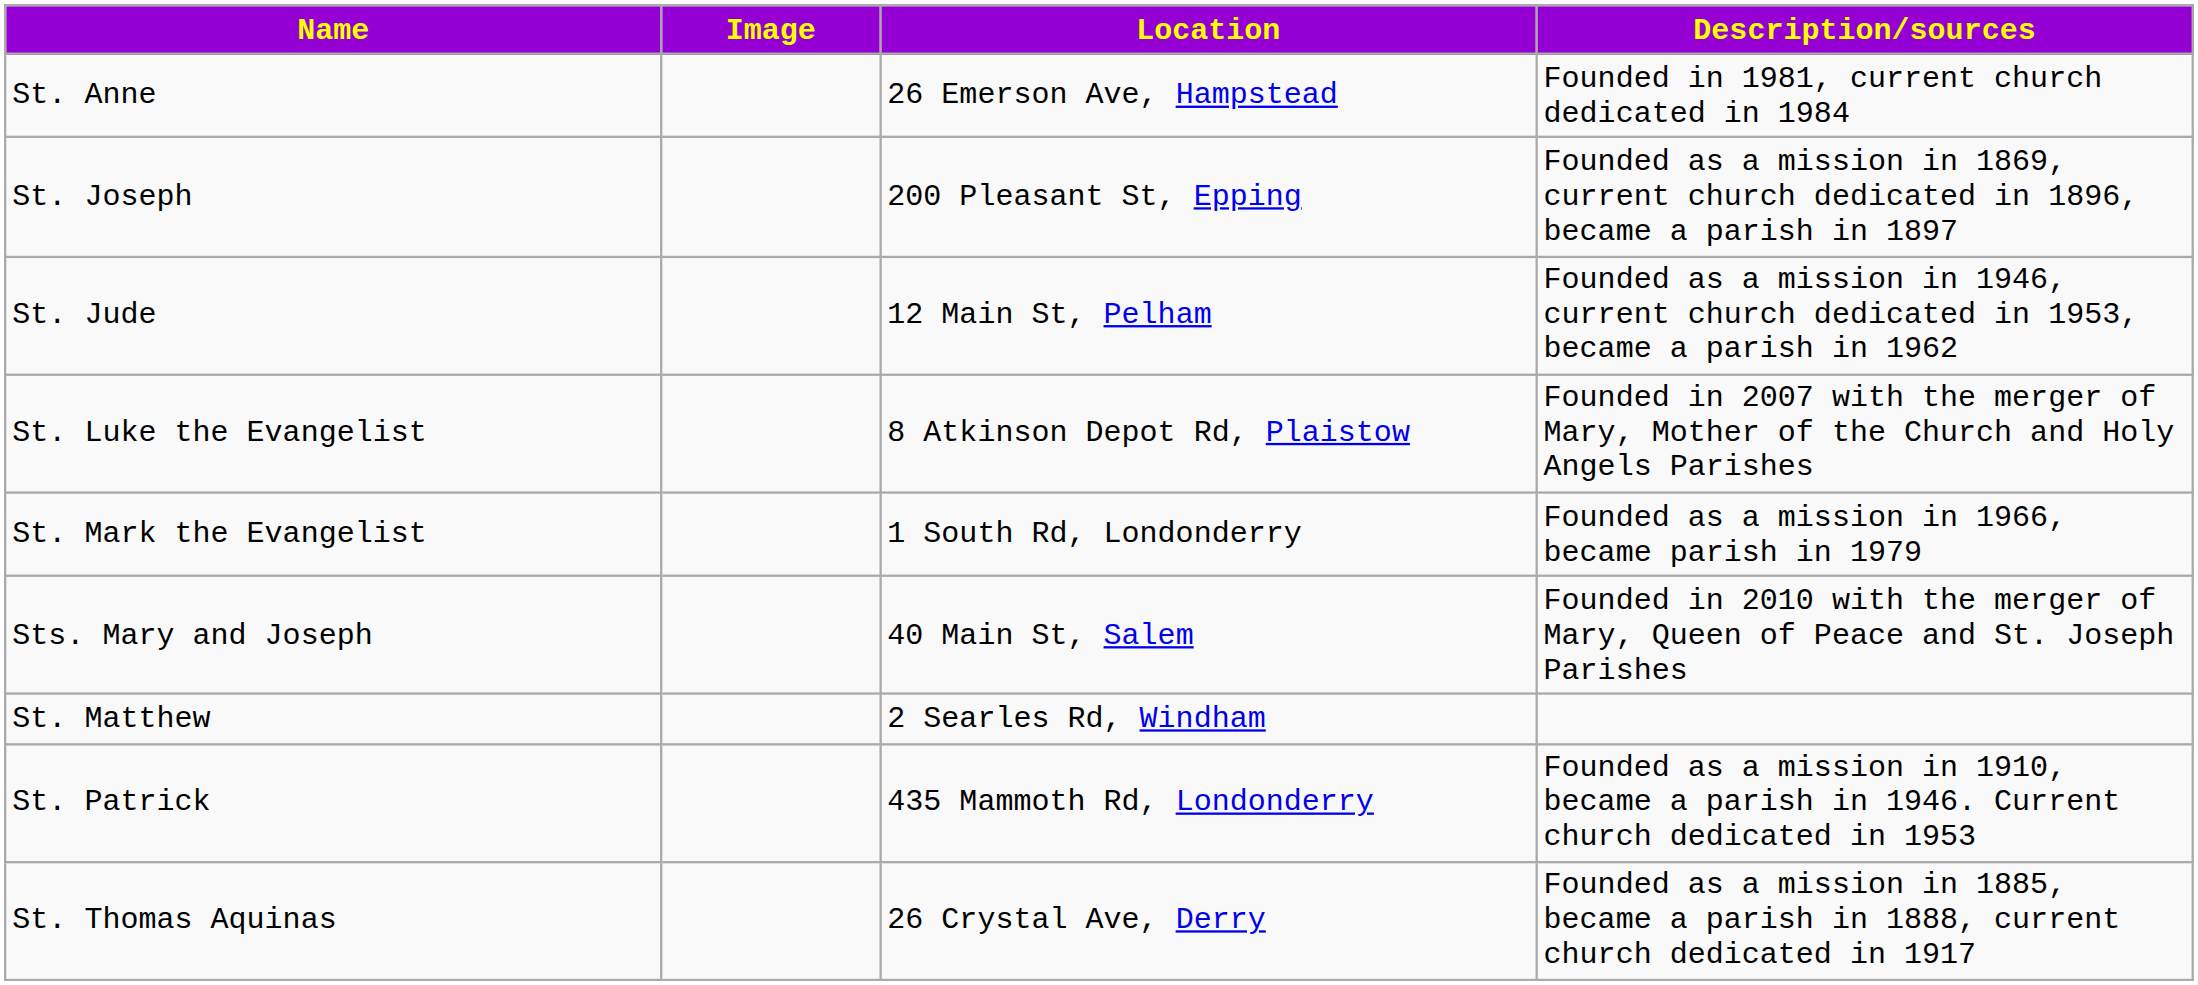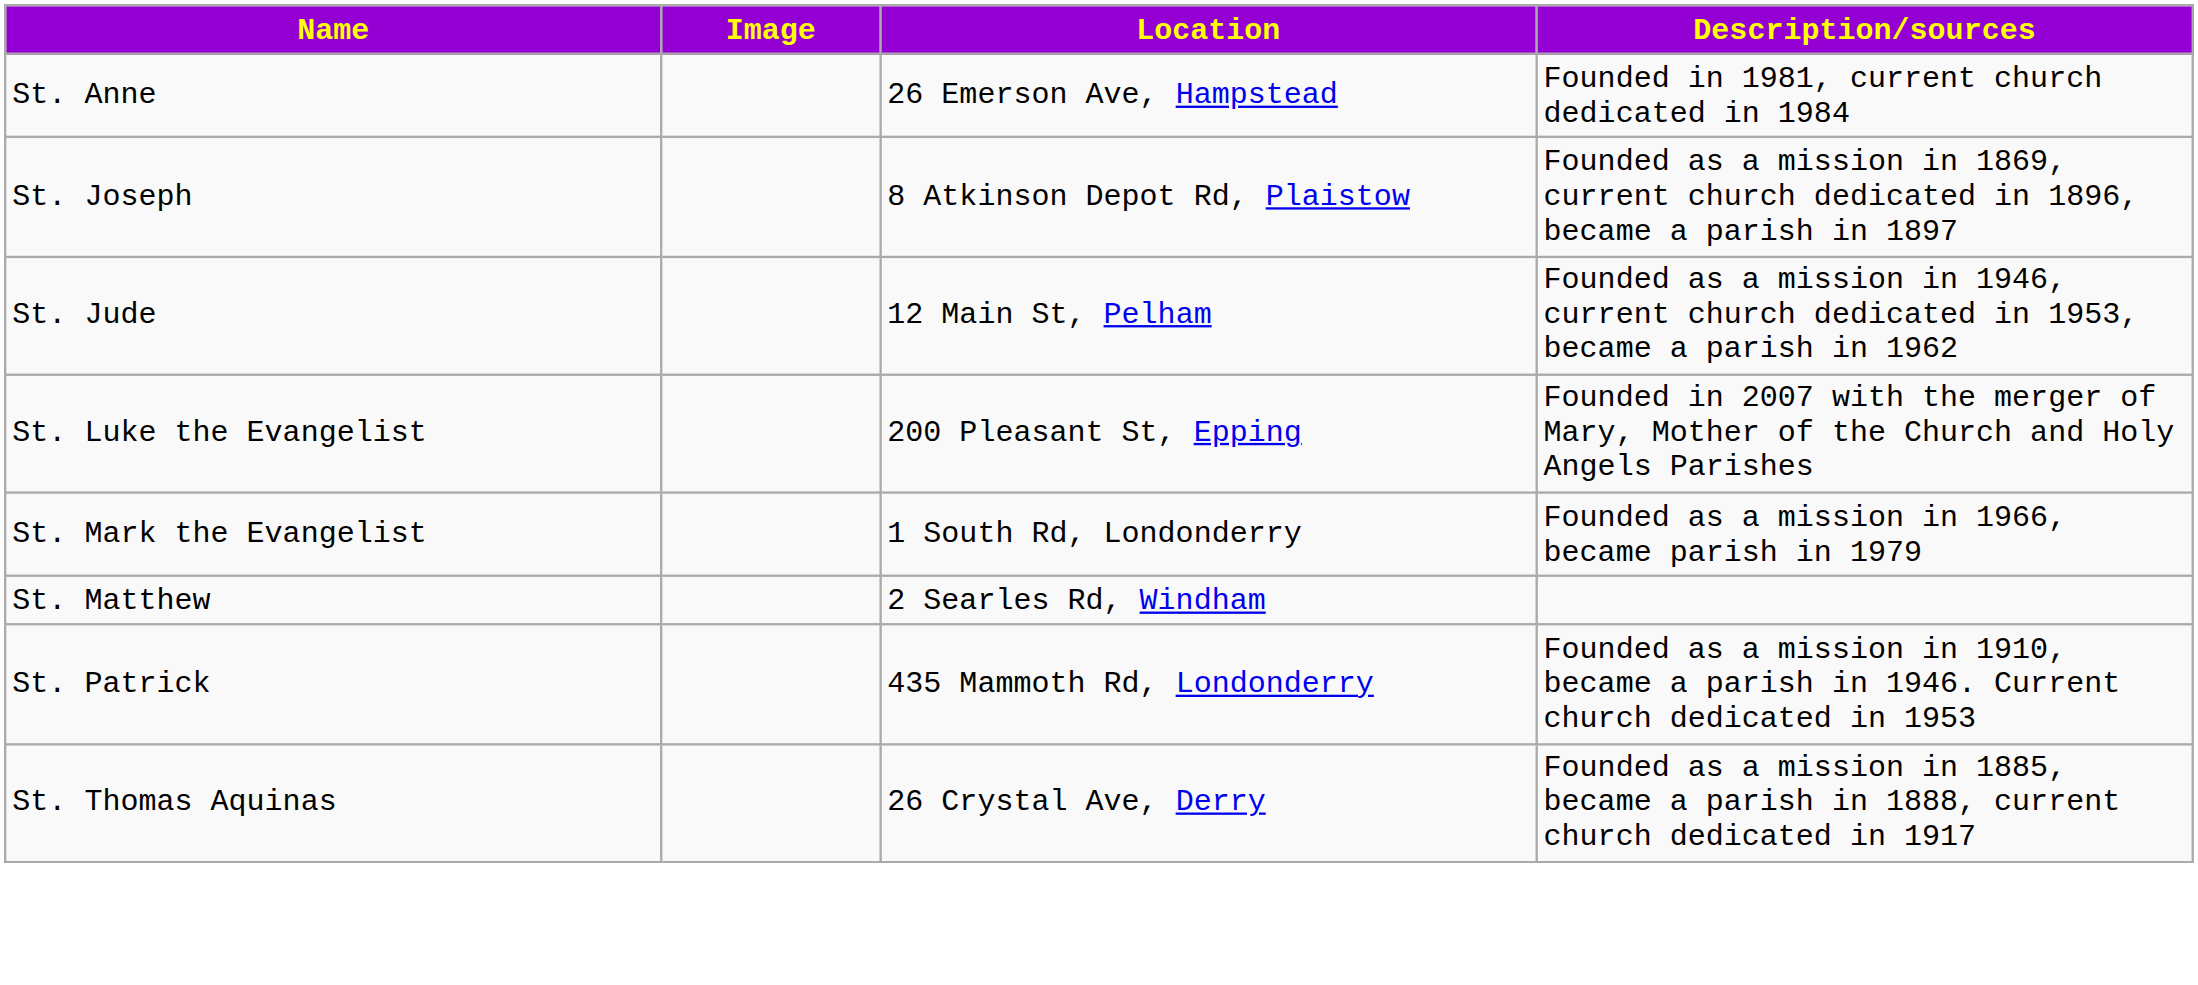St. Joseph | Location: 200 Pleasant St, Epping -> 8 Atkinson Depot Rd, Plaistow
St. Luke the Evangelist | Location: 8 Atkinson Depot Rd, Plaistow -> 200 Pleasant St, Epping
- row: Sts. Mary and Joseph | 40 Main St, Salem | Founded in 2010 with the merger of Mary, Queen of Peace and St. Joseph Parishes
